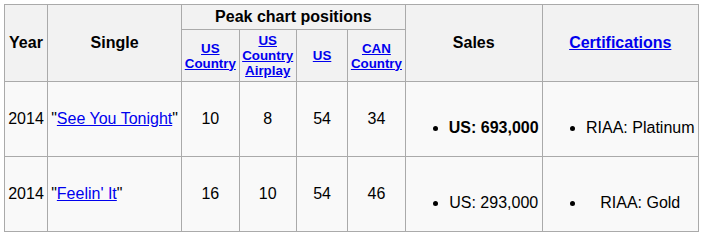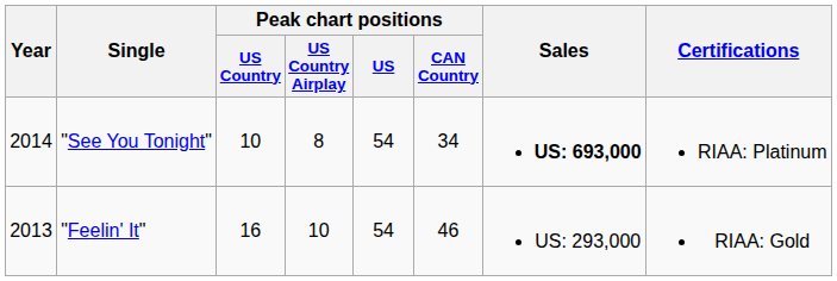"Feelin' It" | Year: 2014 -> 2013
